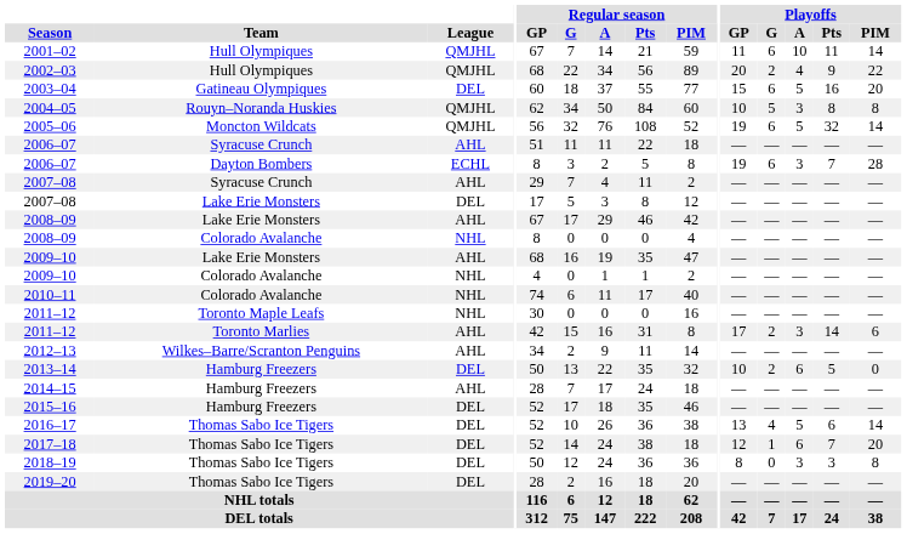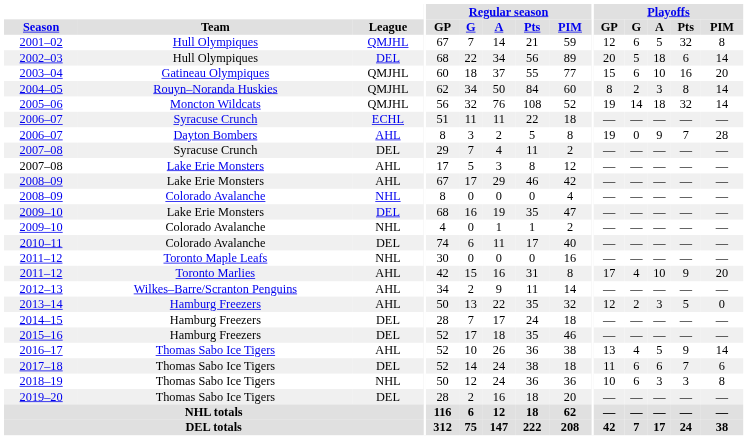2001–02 | Playoffs / GP: 11 -> 12
2001–02 | Playoffs / A: 10 -> 5
2001–02 | Playoffs / Pts: 11 -> 32
2001–02 | Playoffs / PIM: 14 -> 8
2002–03 | League: QMJHL -> DEL
2002–03 | Playoffs / G: 2 -> 5
2002–03 | Playoffs / A: 4 -> 18
2002–03 | Playoffs / Pts: 9 -> 6
2002–03 | Playoffs / PIM: 22 -> 14
2003–04 | League: DEL -> QMJHL
2003–04 | Playoffs / A: 5 -> 10
2004–05 | Playoffs / GP: 10 -> 8
2004–05 | Playoffs / G: 5 -> 2
2004–05 | Playoffs / PIM: 8 -> 14
2005–06 | Playoffs / G: 6 -> 14
2005–06 | Playoffs / A: 5 -> 18
2006–07 / Syracuse Crunch | League: AHL -> ECHL
2006–07 / Dayton Bombers | League: ECHL -> AHL
2006–07 / Dayton Bombers | Playoffs / G: 6 -> 0
2006–07 / Dayton Bombers | Playoffs / A: 3 -> 9
2007–08 / Syracuse Crunch | League: AHL -> DEL
2007–08 / Lake Erie Monsters | League: DEL -> AHL
2009–10 / Lake Erie Monsters | League: AHL -> DEL
2010–11 | League: NHL -> DEL
2011–12 / Toronto Marlies | Playoffs / G: 2 -> 4
2011–12 / Toronto Marlies | Playoffs / A: 3 -> 10
2011–12 / Toronto Marlies | Playoffs / Pts: 14 -> 9
2011–12 / Toronto Marlies | Playoffs / PIM: 6 -> 20
2013–14 | League: DEL -> AHL
2013–14 | Playoffs / GP: 10 -> 12
2013–14 | Playoffs / A: 6 -> 3
2014–15 | League: AHL -> DEL
2016–17 | League: DEL -> AHL
2016–17 | Playoffs / Pts: 6 -> 9
2017–18 | Playoffs / GP: 12 -> 11
2017–18 | Playoffs / G: 1 -> 6
2017–18 | Playoffs / PIM: 20 -> 6
2018–19 | League: DEL -> NHL
2018–19 | Playoffs / GP: 8 -> 10
2018–19 | Playoffs / G: 0 -> 6
